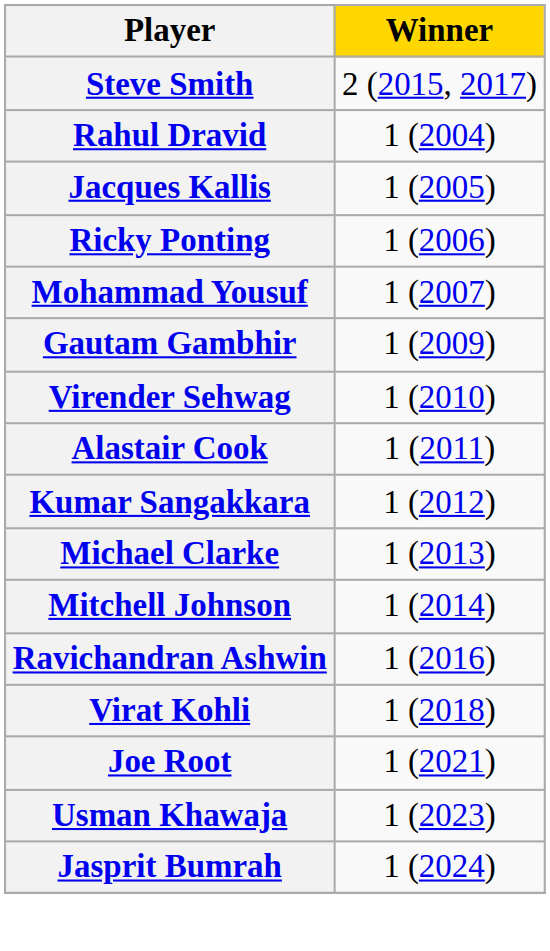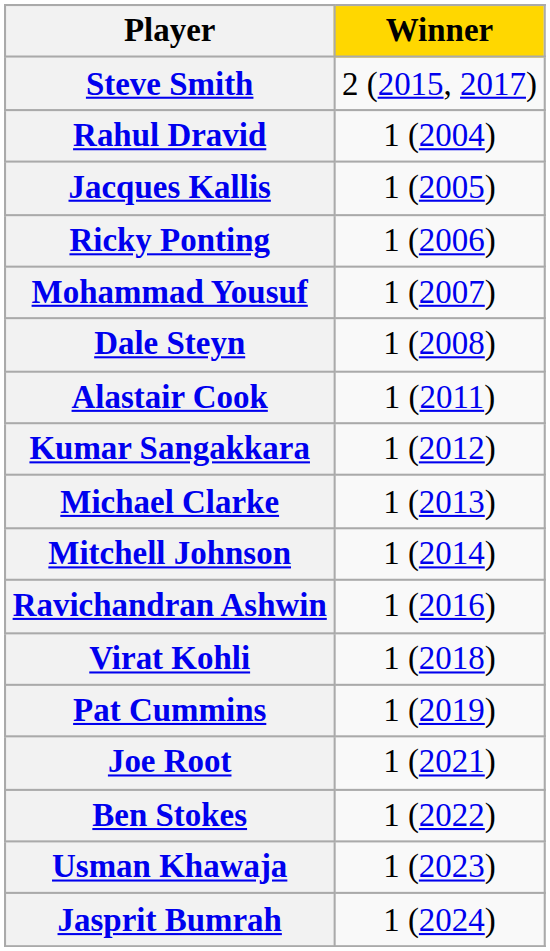+ row: Dale Steyn | 1 (2008)
- row: Gautam Gambhir | 1 (2009)
- row: Virender Sehwag | 1 (2010)
+ row: Pat Cummins | 1 (2019)
+ row: Ben Stokes | 1 (2022)
